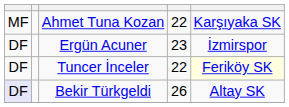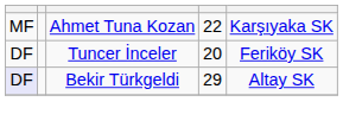- row: DF | Ergün Acuner | 23 | İzmirspor
Tuncer İnceler | column 4: 22 -> 20
Tuncer İnceler | column 5: lightyellow background -> no background
Bekir Türkgeldi | column 4: 26 -> 29
